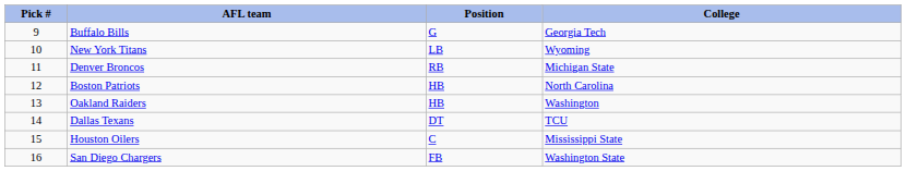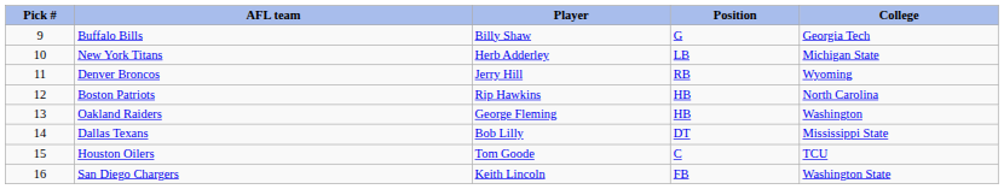+ column: Player | Billy Shaw | Herb Adderley | Jerry Hill | Rip Hawkins | George Fleming | Bob Lilly | Tom Goode | Keith Lincoln
New York Titans | College: Wyoming -> Michigan State
Denver Broncos | College: Michigan State -> Wyoming
Dallas Texans | College: TCU -> Mississippi State
Houston Oilers | College: Mississippi State -> TCU
